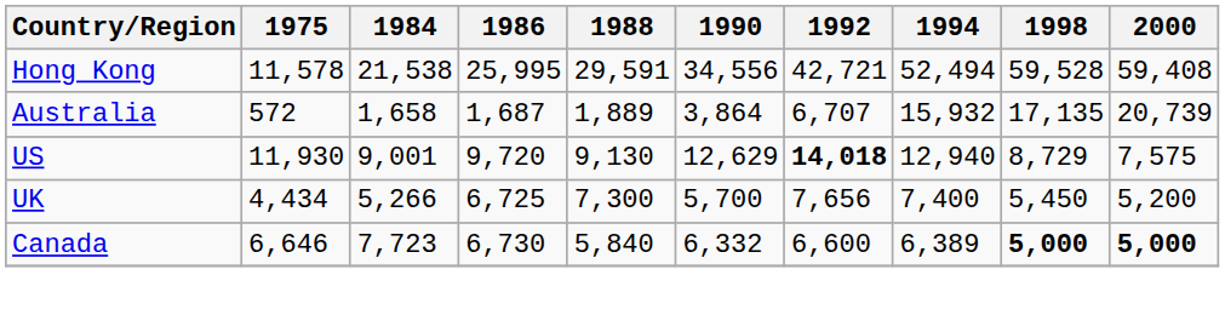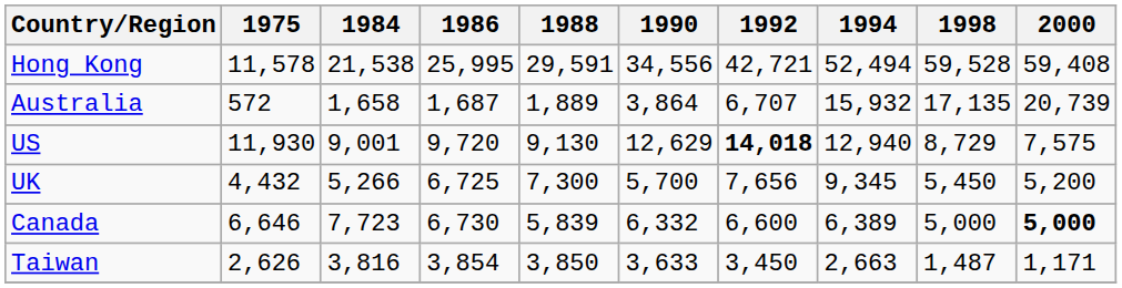UK | 1975: 4,434 -> 4,432
UK | 1994: 7,400 -> 9,345
Canada | 1988: 5,840 -> 5,839
Canada | 1998: bold -> normal
+ row: Taiwan | 2,626 | 3,816 | 3,854 | 3,850 | 3,633 | 3,450 | 2,663 | 1,487 | 1,171
